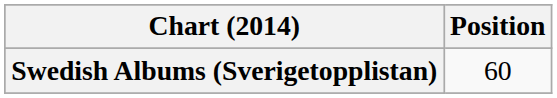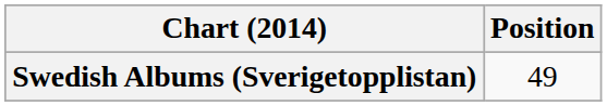Swedish Albums (Sverigetopplistan) | Position: 60 -> 49
